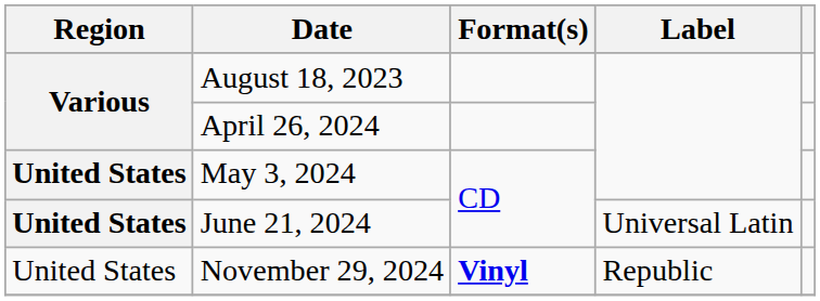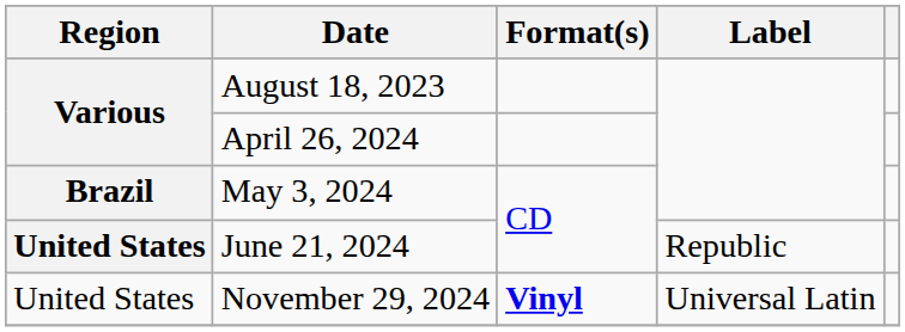May 3, 2024 | Region: United States -> Brazil
June 21, 2024 | Label: Universal Latin -> Republic
November 29, 2024 | Label: Republic -> Universal Latin
